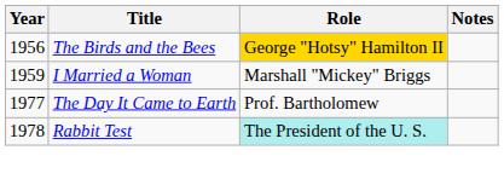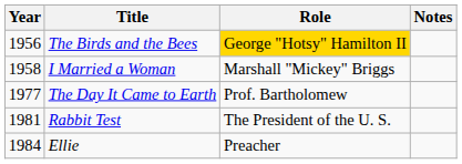I Married a Woman | Year: 1959 -> 1958
Rabbit Test | Year: 1978 -> 1981
Rabbit Test | Role: paleturquoise background -> no background
+ row: 1984 | Ellie | Preacher
